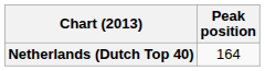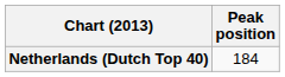Netherlands (Dutch Top 40) | Peak position: 164 -> 184
